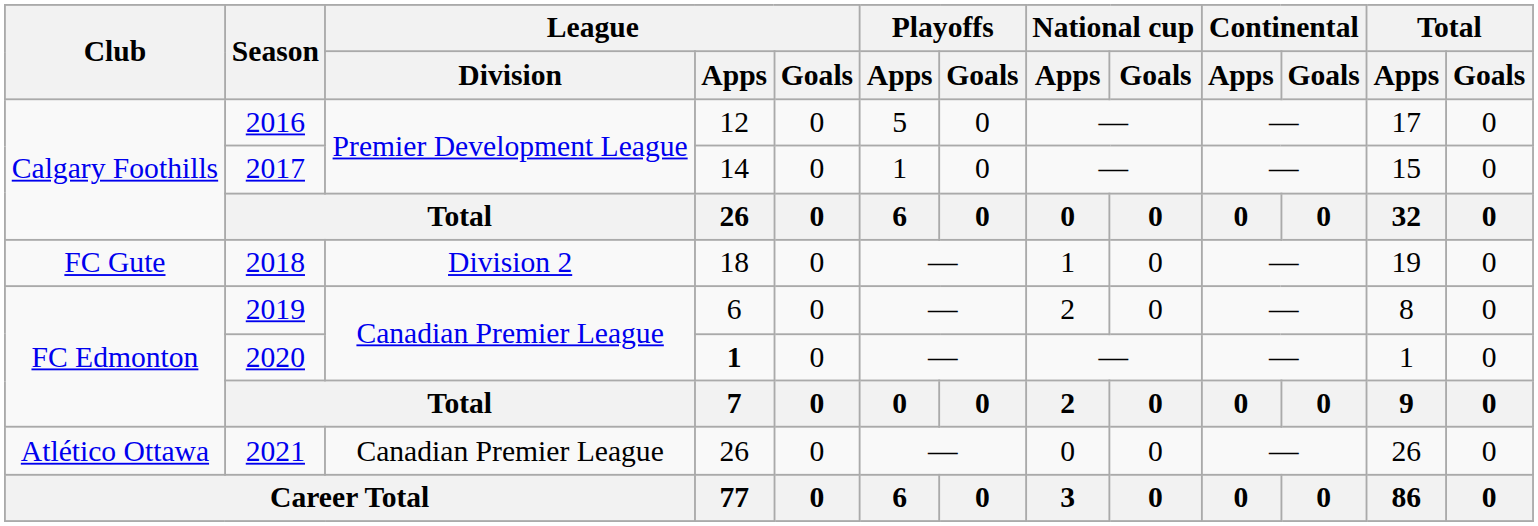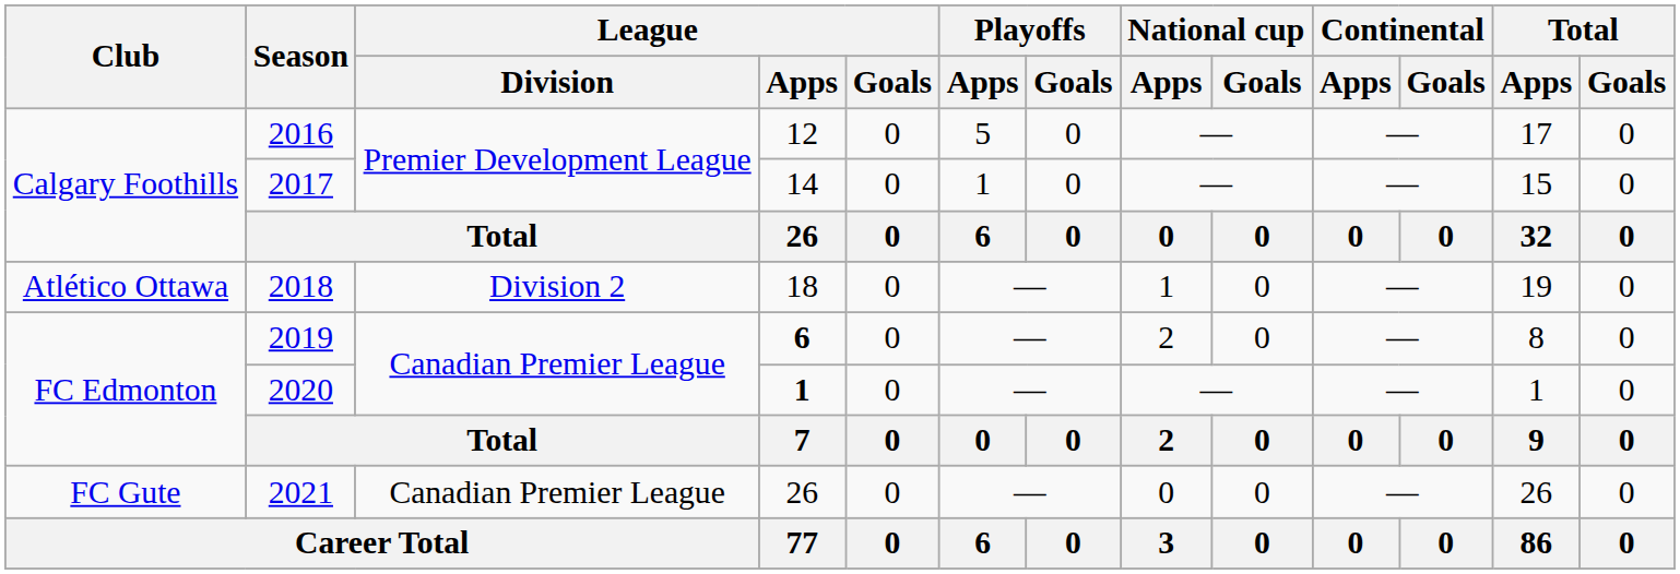2018 | Club: FC Gute -> Atlético Ottawa
2019 | League / Apps: normal -> bold
2021 | Club: Atlético Ottawa -> FC Gute
